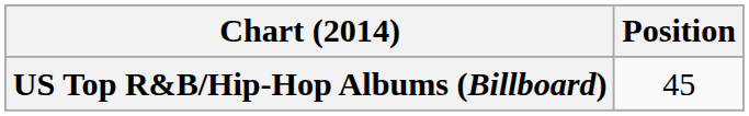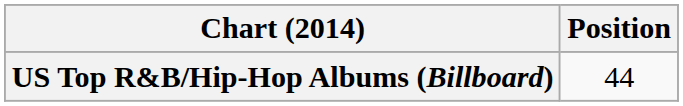US Top R&B/Hip-Hop Albums (Billboard) | Position: 45 -> 44
